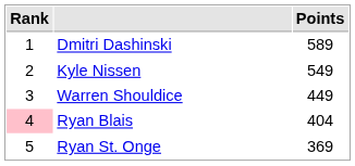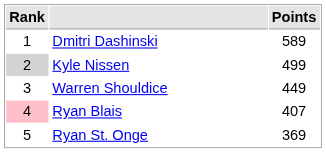Kyle Nissen | Rank: no background -> lightgrey background
Kyle Nissen | Points: 549 -> 499
Ryan Blais | Points: 404 -> 407
